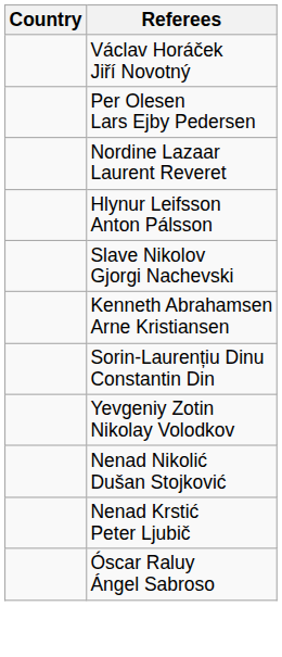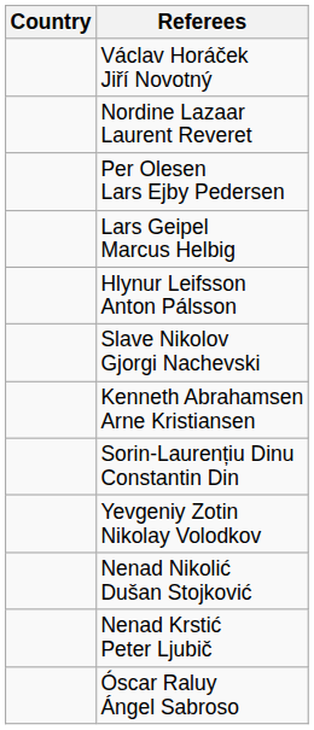rows swapped: Per Olesen Lars Ejby Pedersen <-> Nordine Lazaar Laurent Reveret
+ row: Lars Geipel Marcus Helbig
